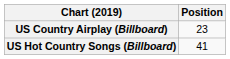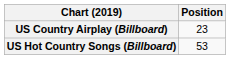US Hot Country Songs (Billboard) | Position: 41 -> 53
